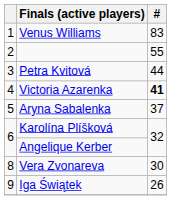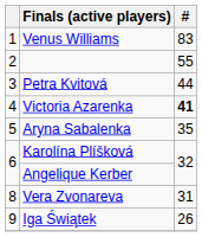Aryna Sabalenka | #: 37 -> 35
Vera Zvonareva | #: 30 -> 31
